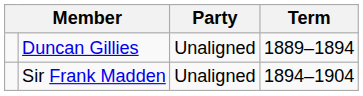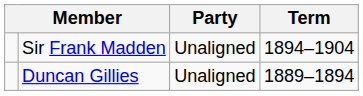rows swapped: Duncan Gillies <-> Sir Frank Madden
